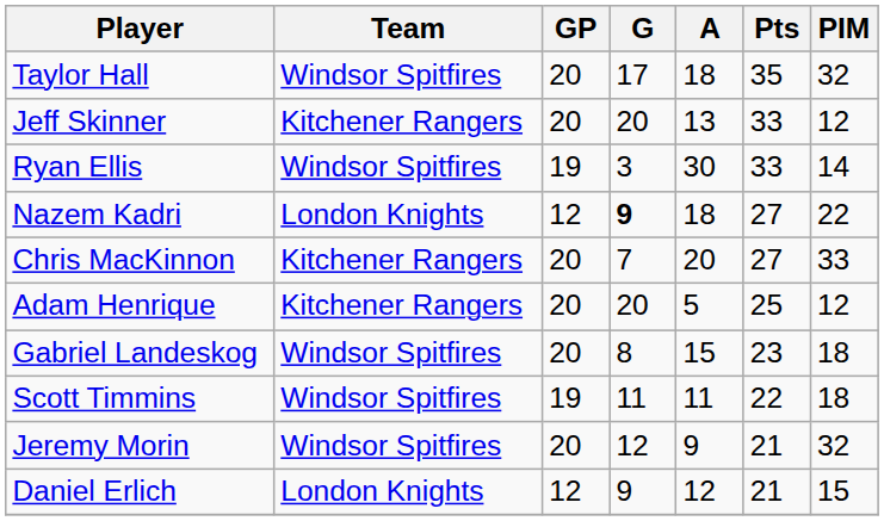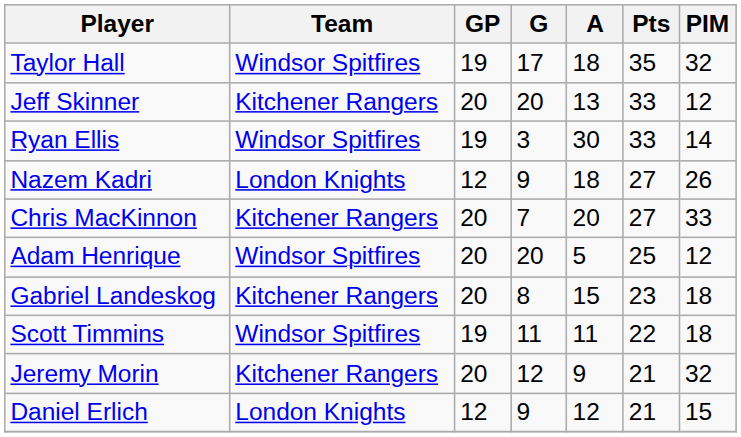Taylor Hall | GP: 20 -> 19
Nazem Kadri | G: bold -> normal
Nazem Kadri | PIM: 22 -> 26
Adam Henrique | Team: Kitchener Rangers -> Windsor Spitfires
Gabriel Landeskog | Team: Windsor Spitfires -> Kitchener Rangers
Jeremy Morin | Team: Windsor Spitfires -> Kitchener Rangers
